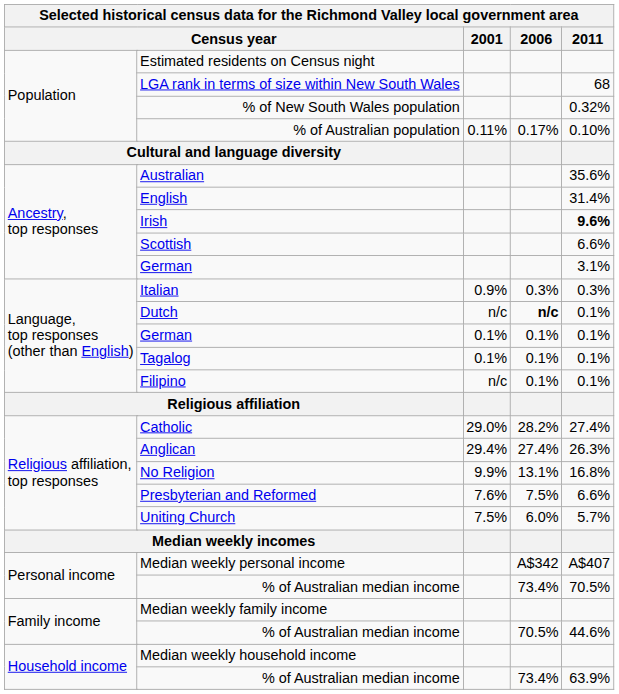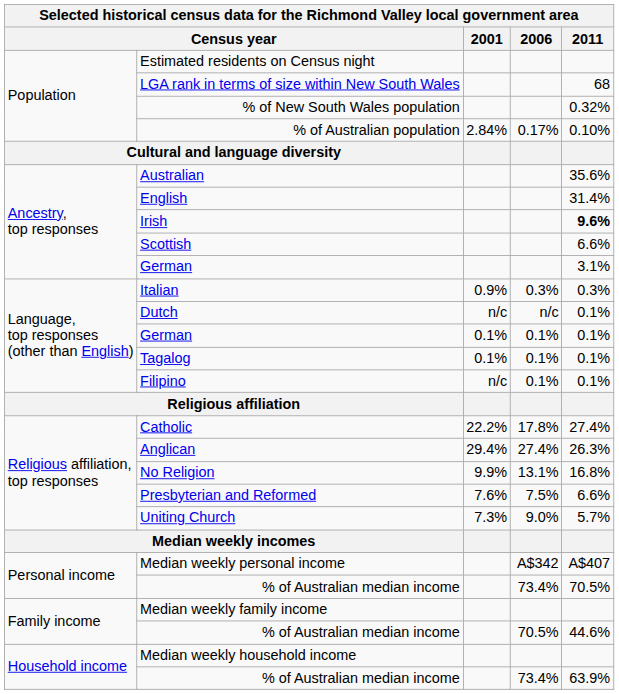% of Australian population | 2001: 0.11% -> 2.84%
Dutch | 2006: bold -> normal
Catholic | 2001: 29.0% -> 22.2%
Catholic | 2006: 28.2% -> 17.8%
Uniting Church | 2001: 7.5% -> 7.3%
Uniting Church | 2006: 6.0% -> 9.0%
